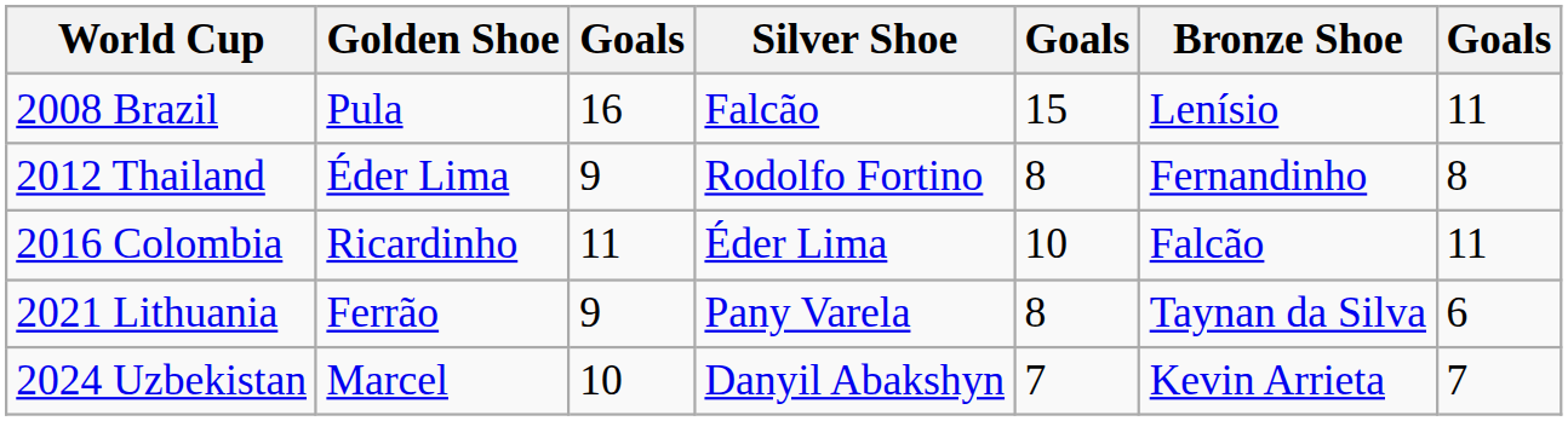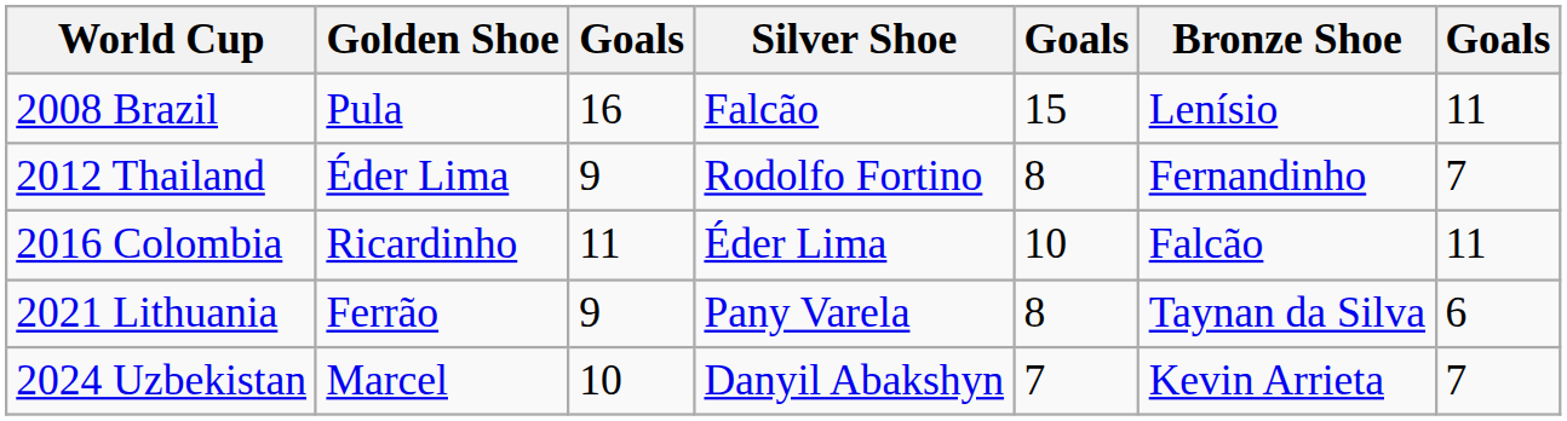2012 Thailand | column 7: 8 -> 7
